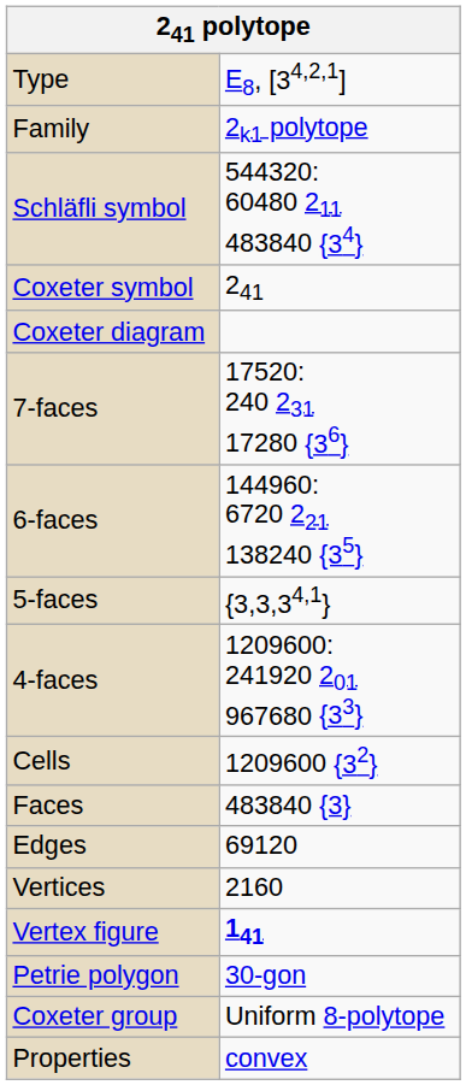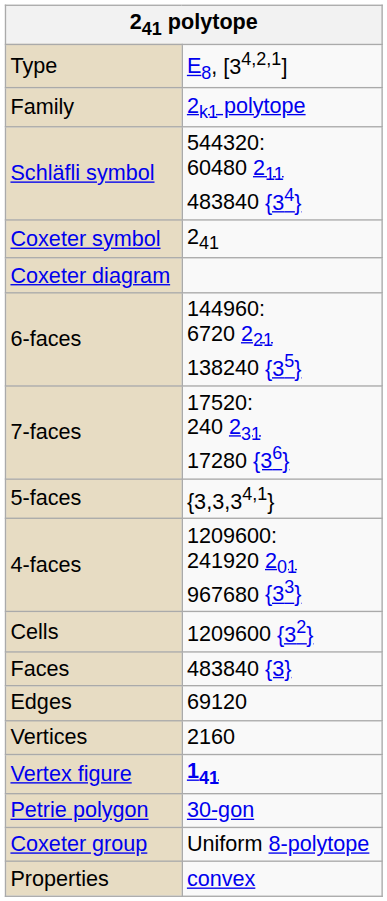rows swapped: 7-faces <-> 6-faces
